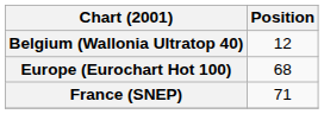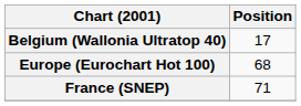Belgium (Wallonia Ultratop 40) | Position: 12 -> 17
